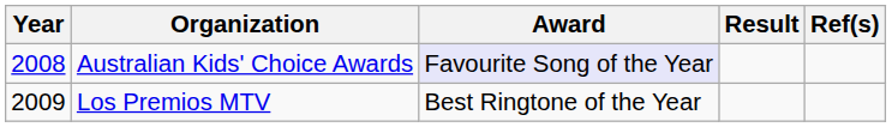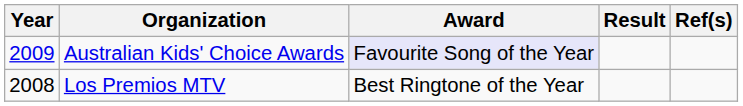Australian Kids' Choice Awards | Year: 2008 -> 2009
Los Premios MTV | Year: 2009 -> 2008
